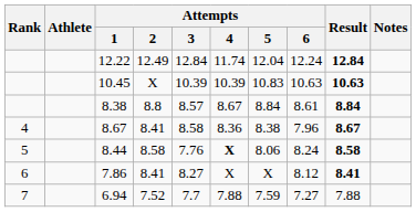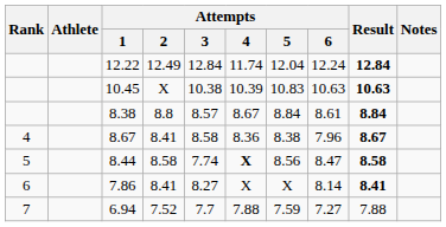10.45 | Attempts / 3: 10.39 -> 10.38
8.44 | Attempts / 3: 7.76 -> 7.74
8.44 | Attempts / 5: 8.06 -> 8.56
8.44 | Attempts / 6: 8.24 -> 8.47
7.86 | Attempts / 6: 8.12 -> 8.14
